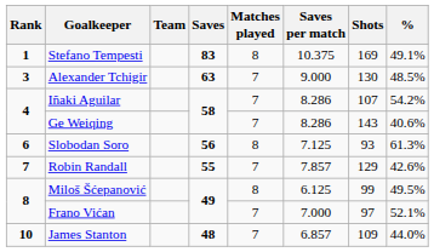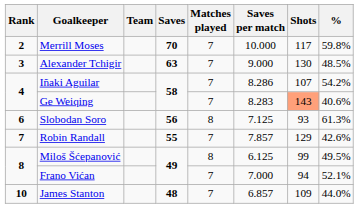- row: 1 | Stefano Tempesti | 83 | 8 | 10.375 | 169 | 49.1%
+ row: 2 | Merrill Moses | 70 | 7 | 10.000 | 117 | 59.8%
Ge Weiqing | Saves per match: 8.286 -> 8.283
Ge Weiqing | Shots: no background -> lightsalmon background
Frano Vićan | Shots: 97 -> 94
